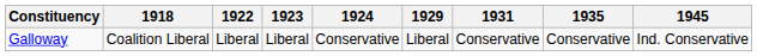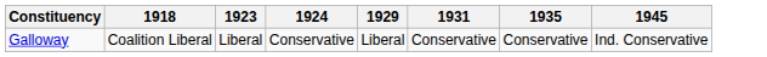- column: 1922 | Liberal
